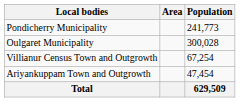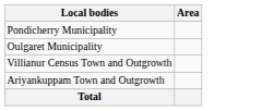- column: Population | 241,773 | 300,028 | 67,254 | 47,454 | 629,509
